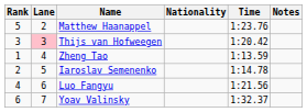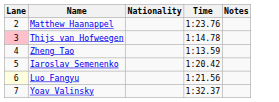- column: Rank | 5 | 3 | 1 | 2 | 4 | 6
Thijs van Hofweegen | Time: 1:20.42 -> 1:14.78
Iaroslav Semenenko | Time: 1:14.78 -> 1:20.42
Luo Fangyu | Lane: no background -> lightyellow background
